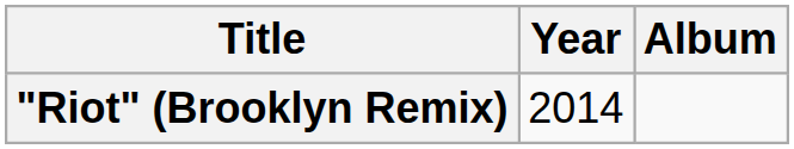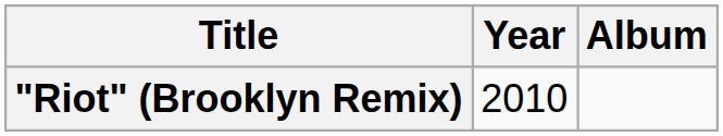"Riot" (Brooklyn Remix) | Year: 2014 -> 2010
